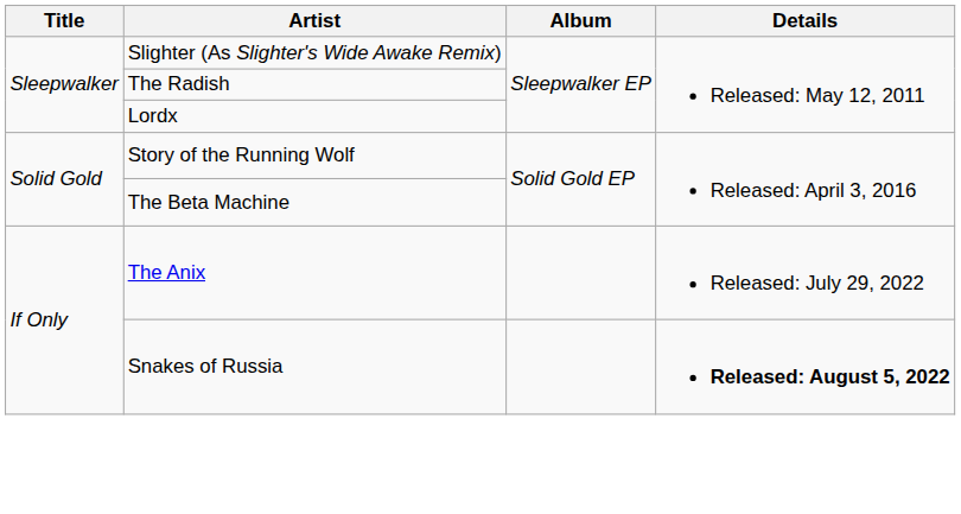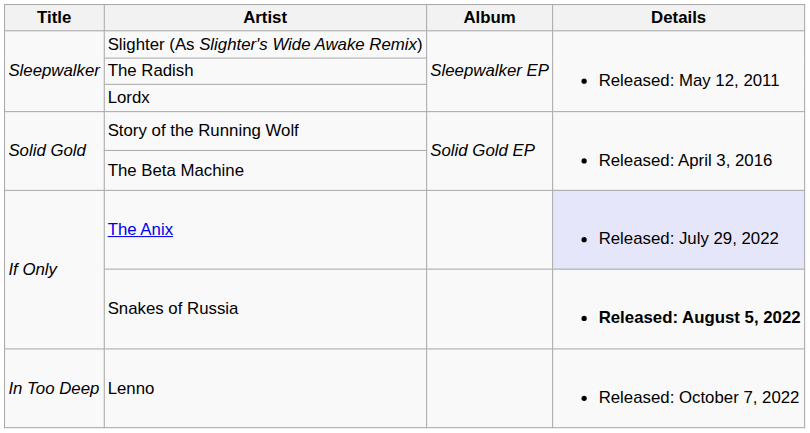The Anix | Details: no background -> lavender background
+ row: In Too Deep | Lenno | Released: October 7, 2022
